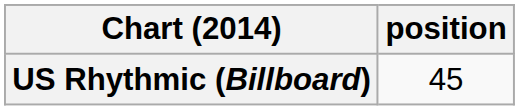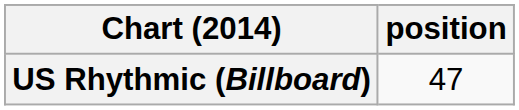US Rhythmic (Billboard) | position: 45 -> 47
